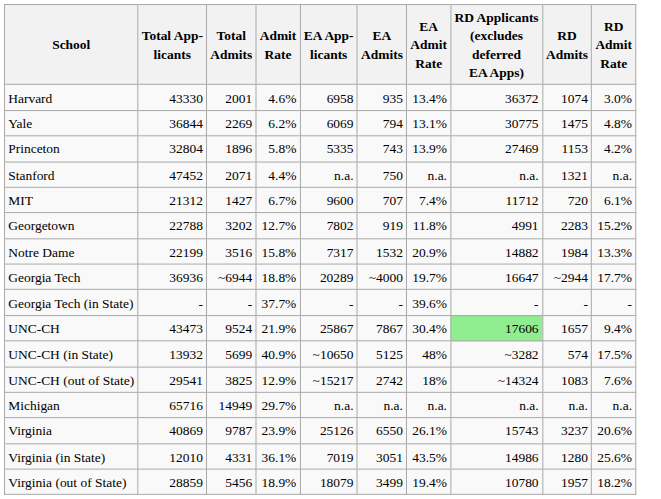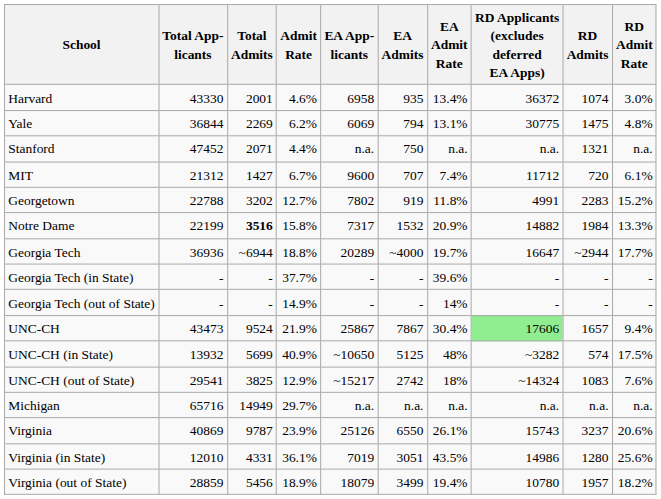- row: Princeton | 32804 | 1896 | 5.8% | 5335 | 743 | 13.9% | 27469 | 1153 | 4.2%
Notre Dame | Total Admits: normal -> bold
+ row: Georgia Tech (out of State) | - | - | 14.9% | - | - | 14% | - | - | -
